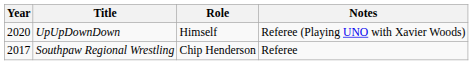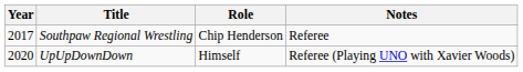rows swapped: Southpaw Regional Wrestling <-> UpUpDownDown
